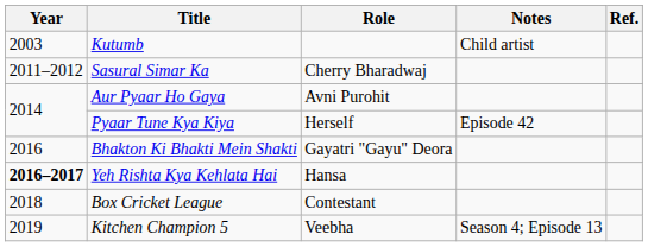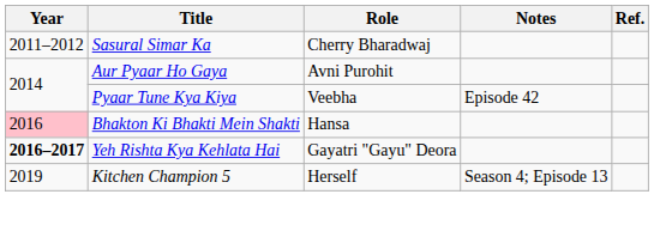- row: 2003 | Kutumb | Child artist
Pyaar Tune Kya Kiya | Role: Herself -> Veebha
Bhakton Ki Bhakti Mein Shakti | Year: no background -> pink background
Bhakton Ki Bhakti Mein Shakti | Role: Gayatri "Gayu" Deora -> Hansa
Yeh Rishta Kya Kehlata Hai | Role: Hansa -> Gayatri "Gayu" Deora
- row: 2018 | Box Cricket League | Contestant
Kitchen Champion 5 | Role: Veebha -> Herself
